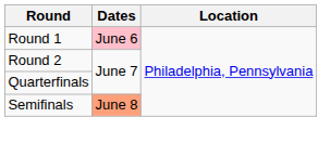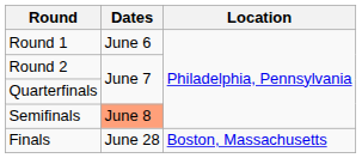Round 1 | Dates: pink background -> no background
+ row: Finals | June 28 | Boston, Massachusetts
